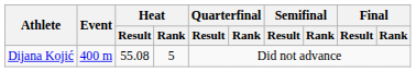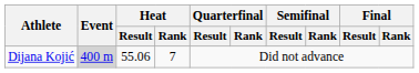Dijana Kojić | Event: no background -> lightgrey background
Dijana Kojić | Heat / Result: 55.08 -> 55.06
Dijana Kojić | Heat / Rank: 5 -> 7
